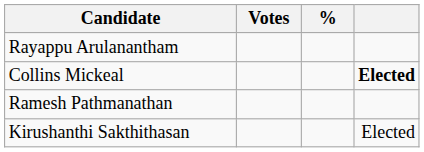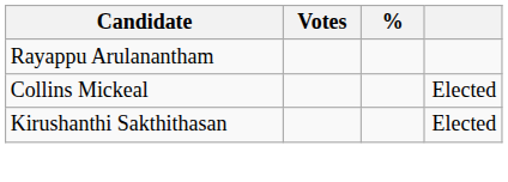Collins Mickeal | column 4: bold -> normal
- row: Ramesh Pathmanathan
